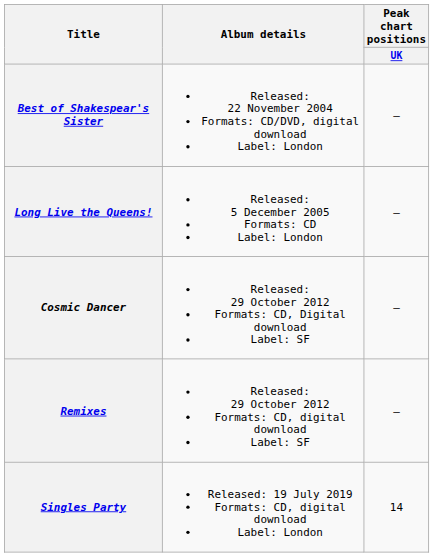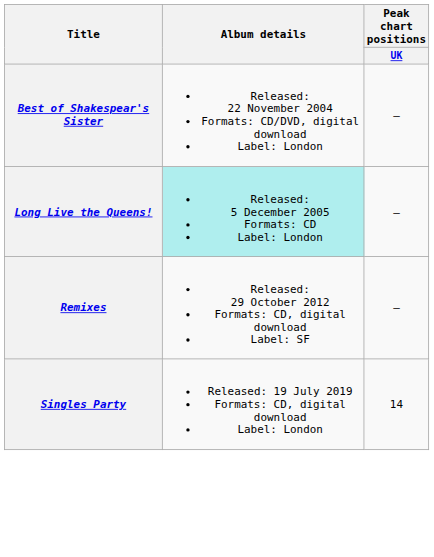Long Live the Queens! | Album details: no background -> paleturquoise background
- row: Cosmic Dancer | Released: 29 October 2012 Formats: CD, Digital download Label: SF | —
